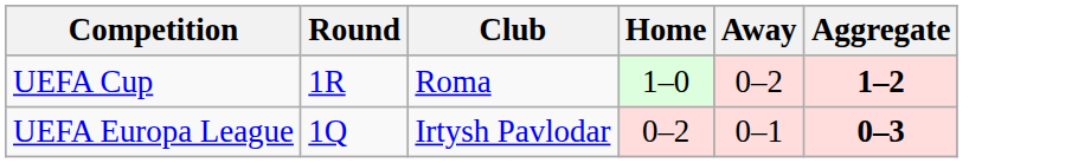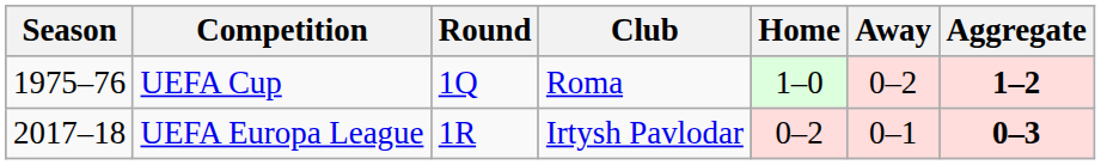+ column: Season | 1975–76 | 2017–18
UEFA Cup | Round: 1R -> 1Q
UEFA Europa League | Round: 1Q -> 1R
